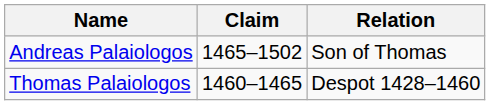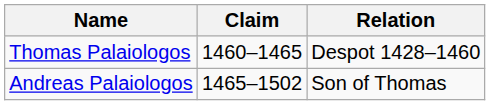rows swapped: Thomas Palaiologos <-> Andreas Palaiologos
